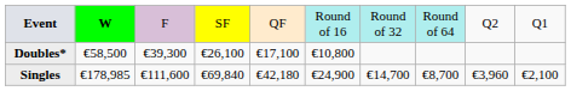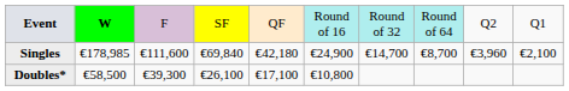rows swapped: Singles <-> Doubles*
